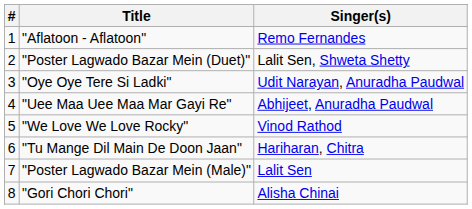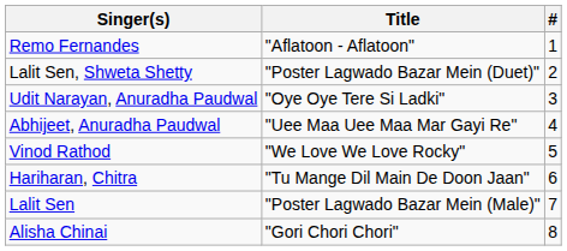columns swapped: # <-> Singer(s)
